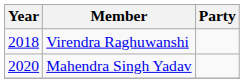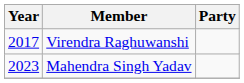Virendra Raghuwanshi | Year: 2018 -> 2017
Mahendra Singh Yadav | Year: 2020 -> 2023
